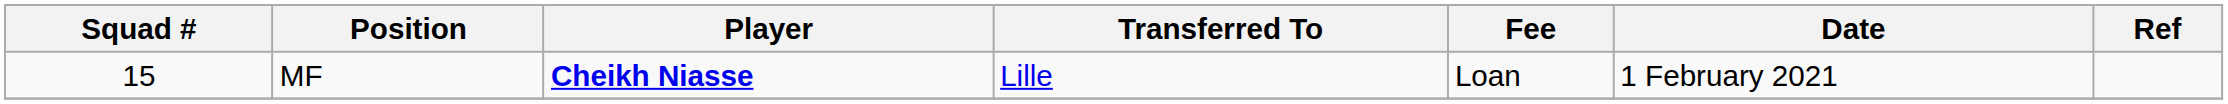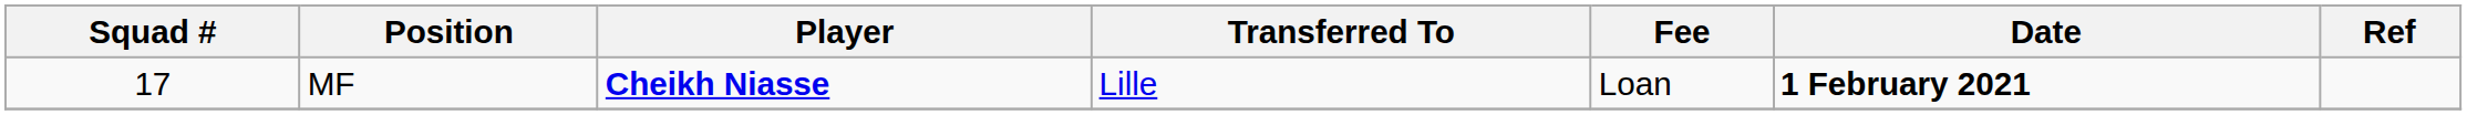MF | Squad #: 15 -> 17
MF | Date: normal -> bold
